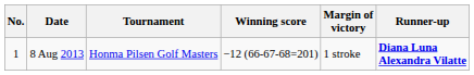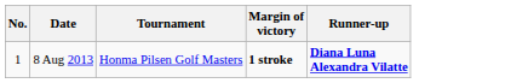- column: Winning score | −12 (66-67-68=201)
8 Aug 2013 | Margin of victory: normal -> bold
